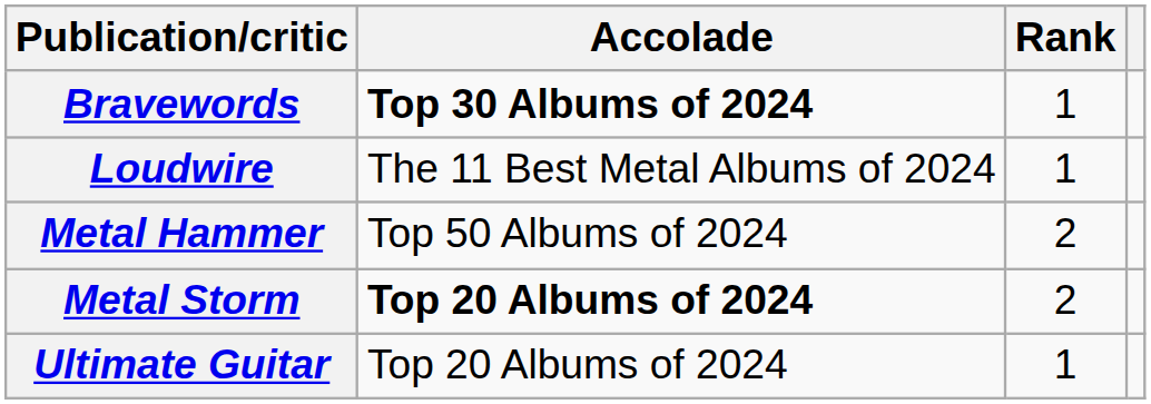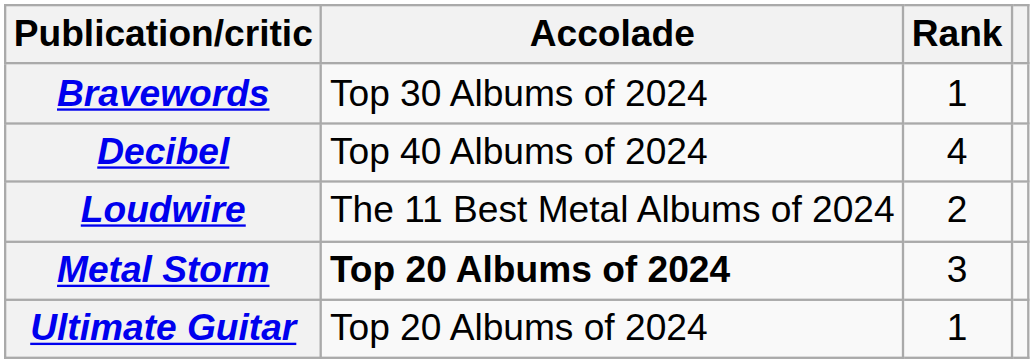Bravewords | Accolade: bold -> normal
+ row: Decibel | Top 40 Albums of 2024 | 4
Loudwire | Rank: 1 -> 2
- row: Metal Hammer | Top 50 Albums of 2024 | 2
Metal Storm | Rank: 2 -> 3
